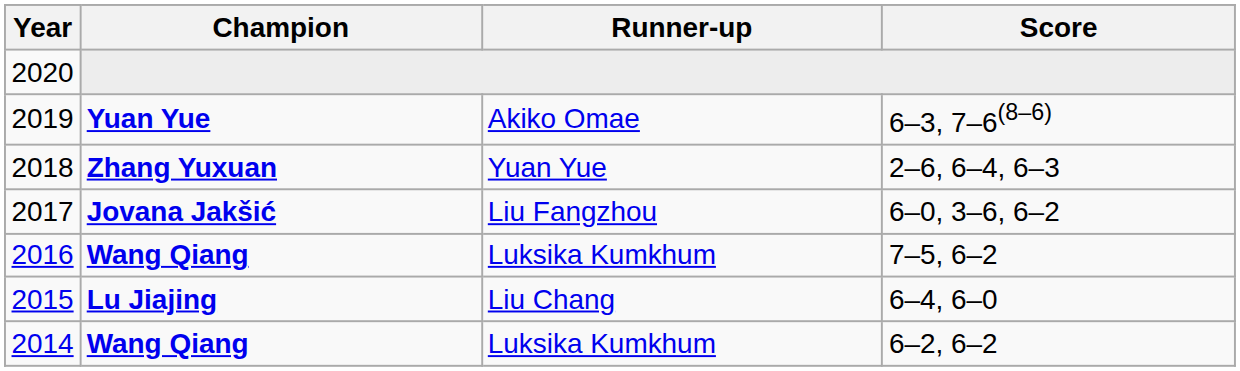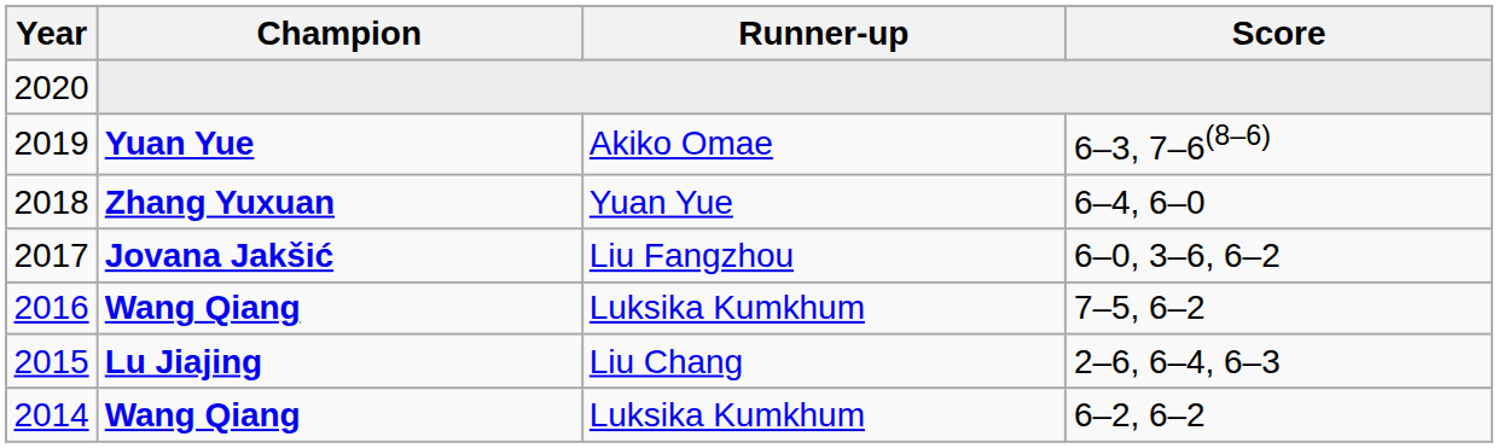2018 | Score: 2–6, 6–4, 6–3 -> 6–4, 6–0
2015 | Score: 6–4, 6–0 -> 2–6, 6–4, 6–3
